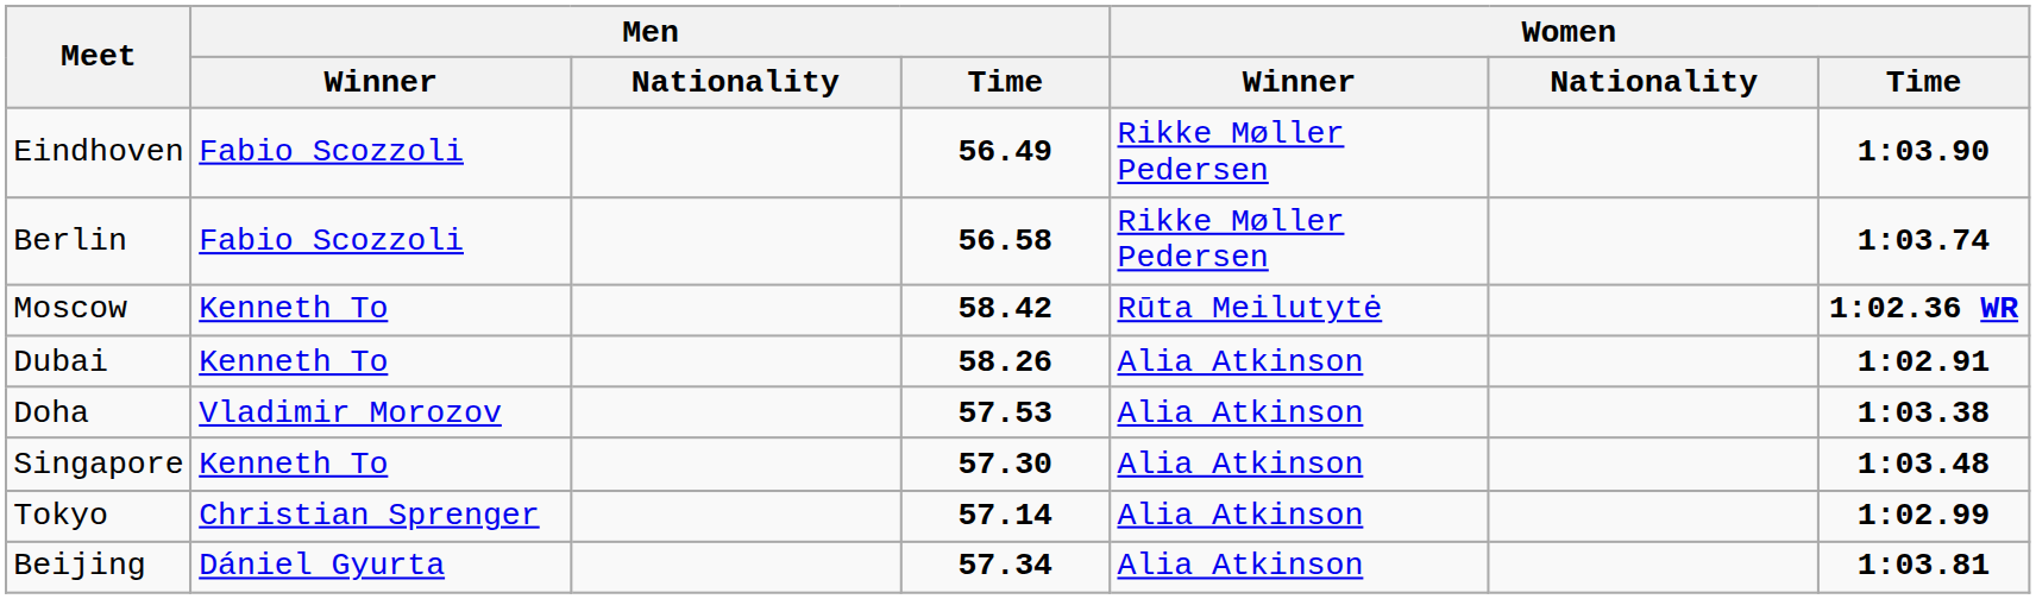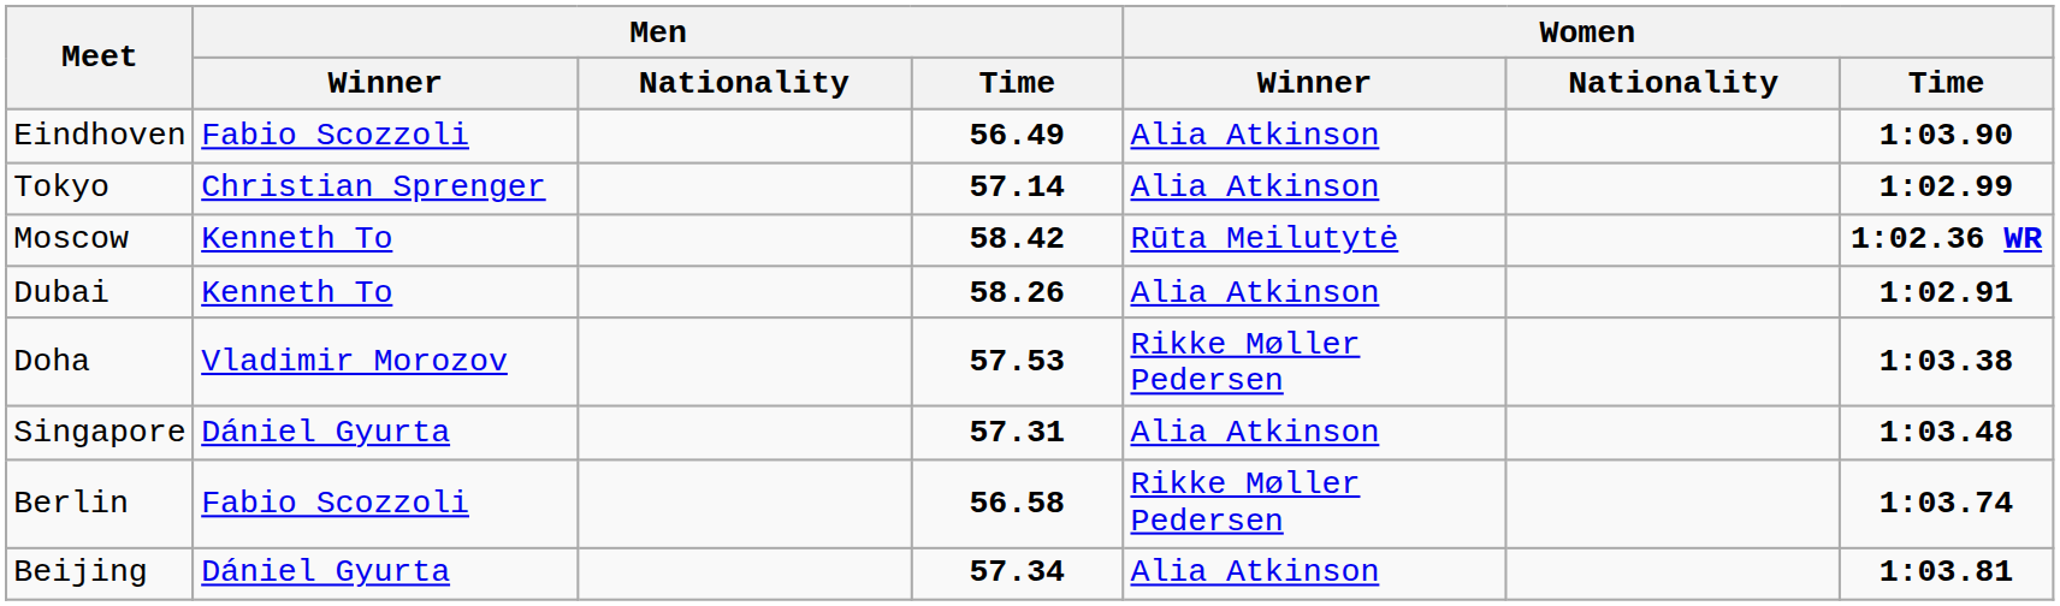Eindhoven | Women / Winner: Rikke Møller Pedersen -> Alia Atkinson
rows swapped: Berlin <-> Tokyo
Doha | Women / Winner: Alia Atkinson -> Rikke Møller Pedersen
Singapore | Men / Winner: Kenneth To -> Dániel Gyurta
Singapore | Men / Time: 57.30 -> 57.31
